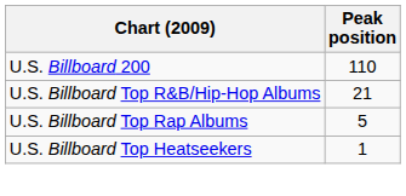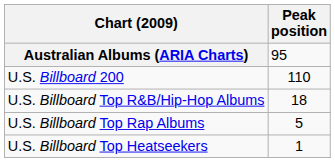+ row: Australian Albums (ARIA Charts) | 95
U.S. Billboard Top R&B/Hip-Hop Albums | Peak position: 21 -> 18
